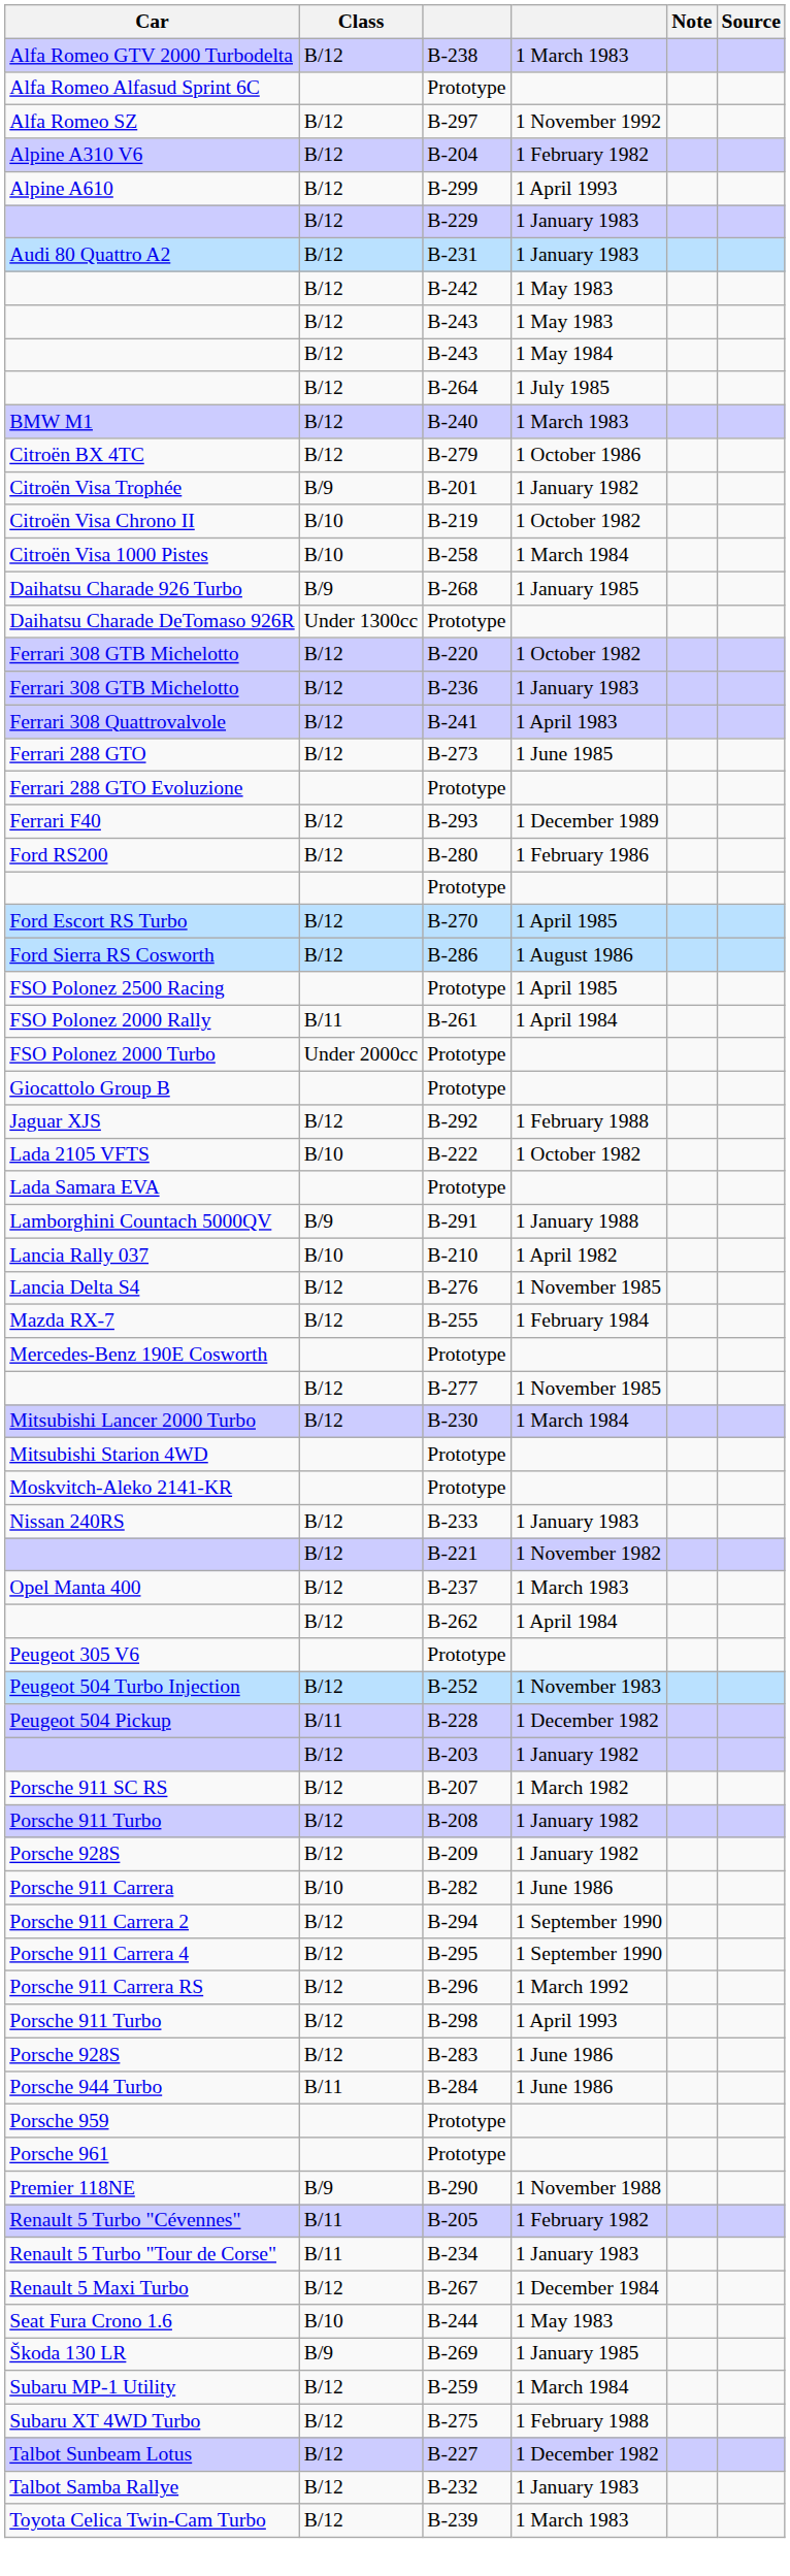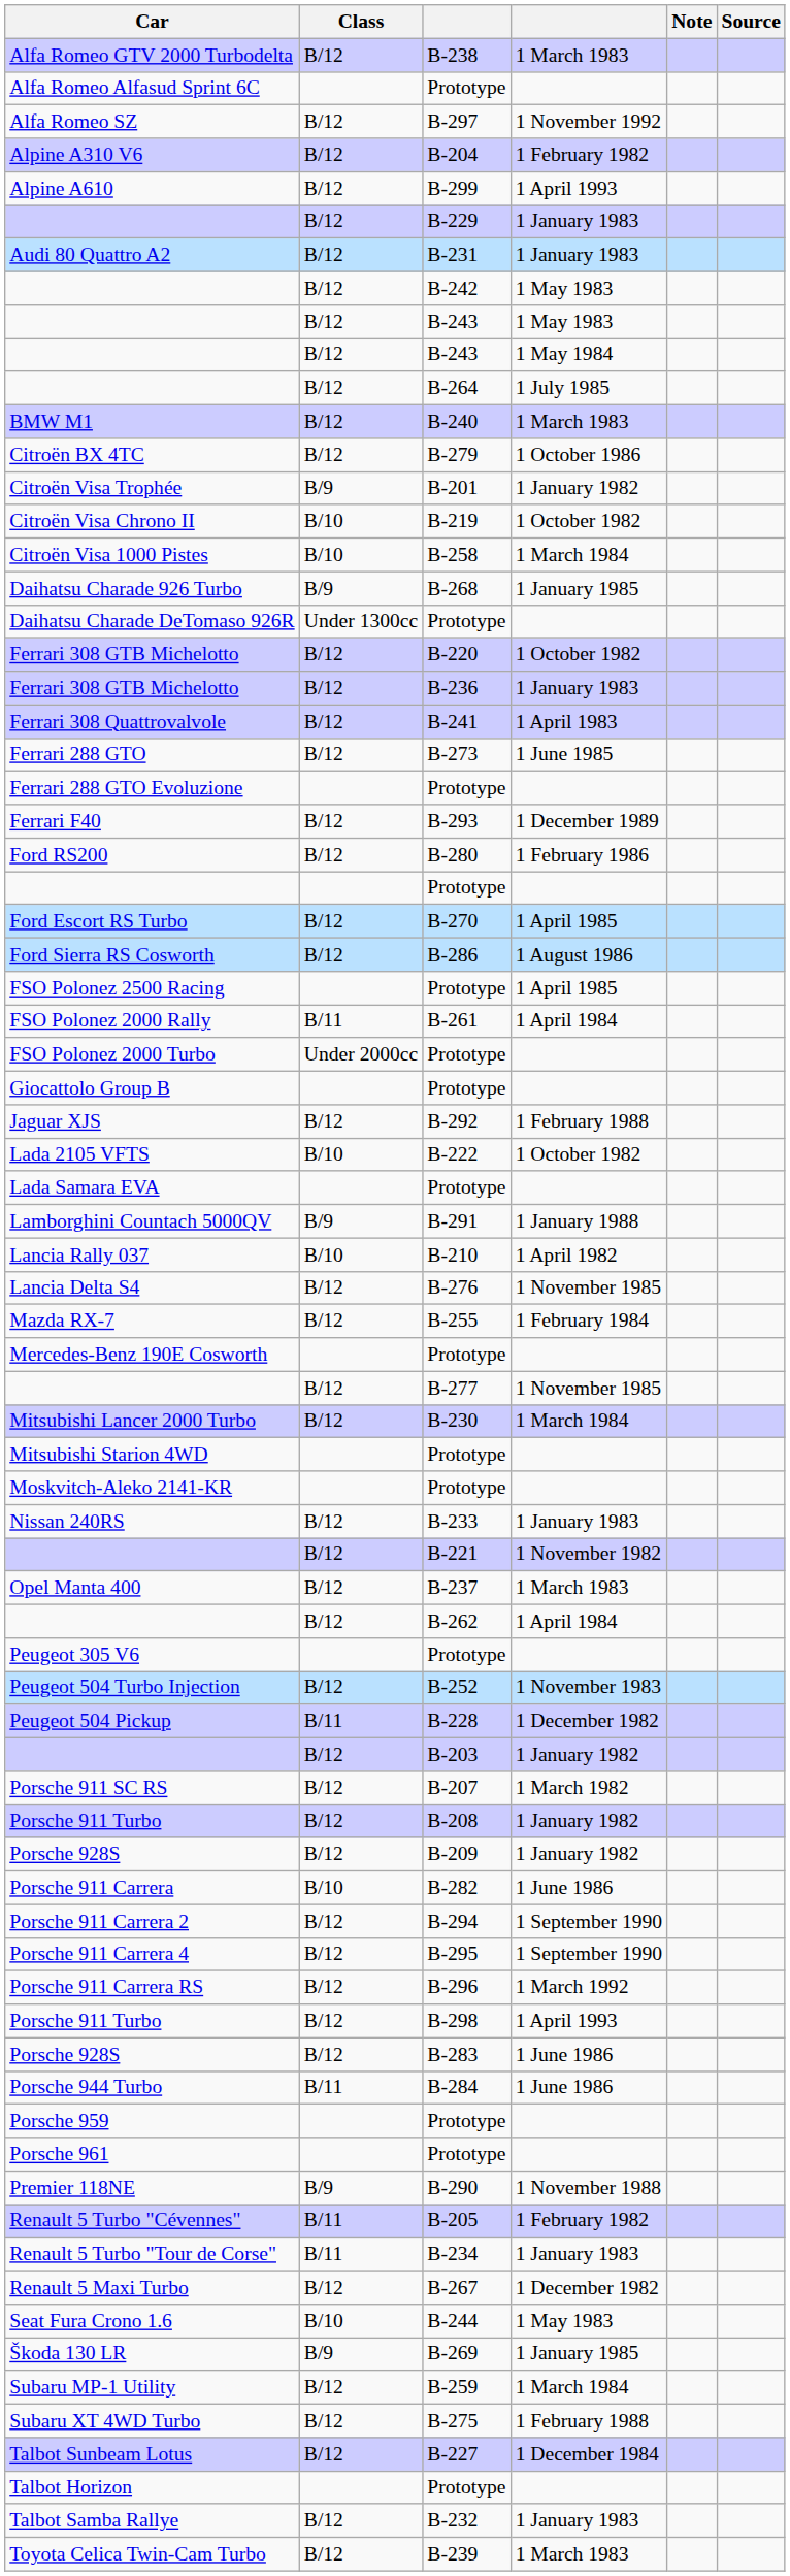Renault 5 Maxi Turbo | column 4: 1 December 1984 -> 1 December 1982
Talbot Sunbeam Lotus | column 4: 1 December 1982 -> 1 December 1984
+ row: Talbot Horizon | Prototype
